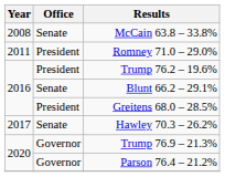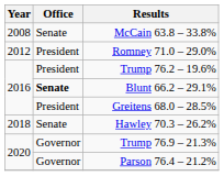Romney 71.0 – 29.0% | Year: 2011 -> 2012
Blunt 66.2 – 29.1% | Office: normal -> bold
Hawley 70.3 – 26.2% | Year: 2017 -> 2018
